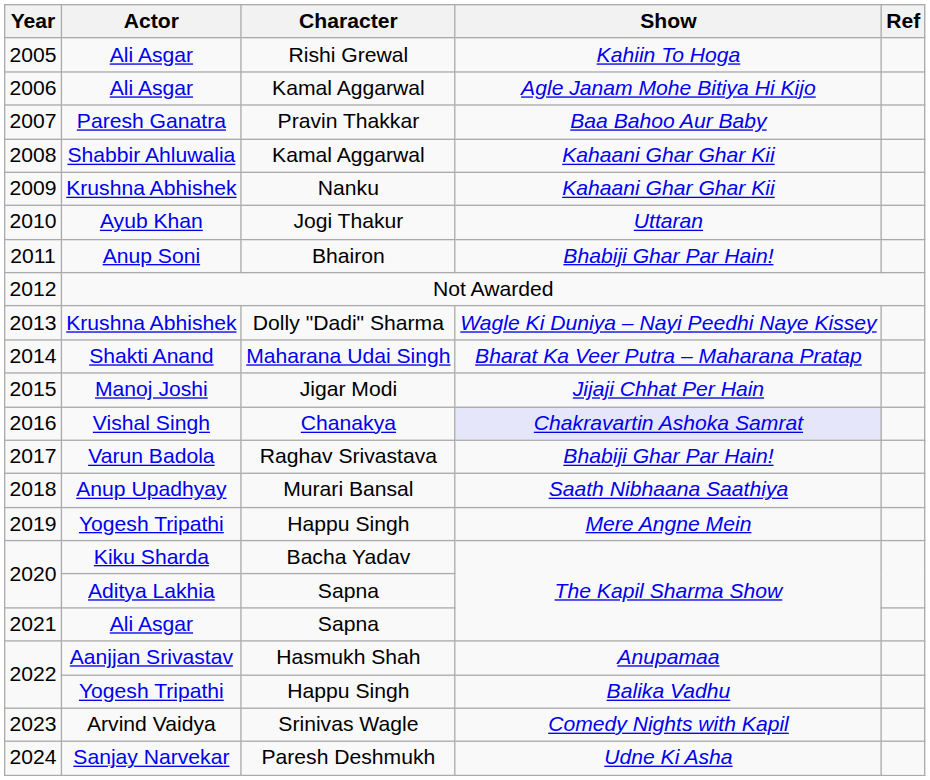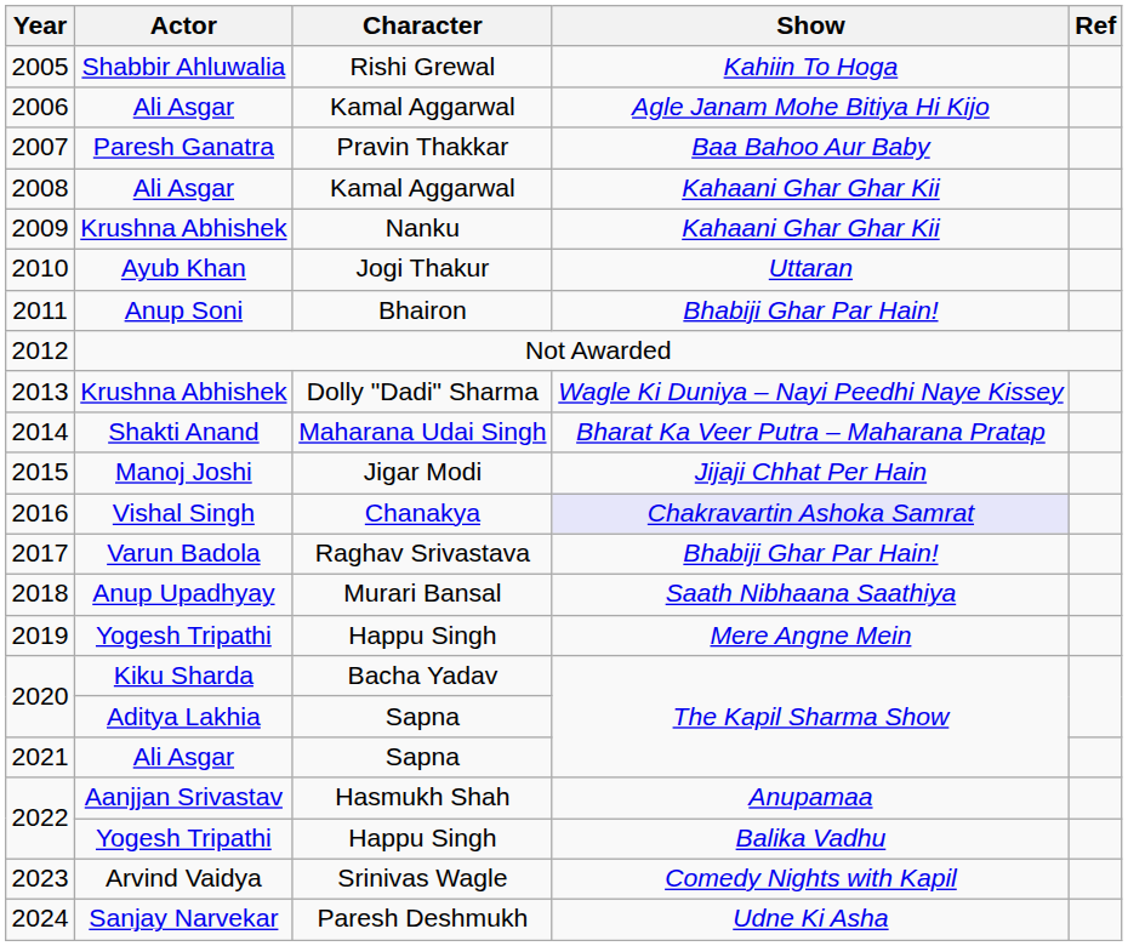2005 | Actor: Ali Asgar -> Shabbir Ahluwalia
2008 | Actor: Shabbir Ahluwalia -> Ali Asgar
